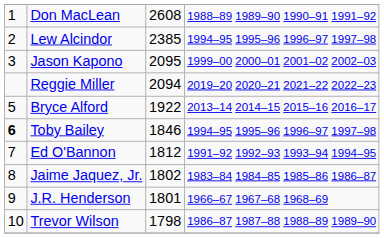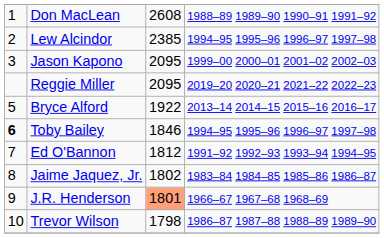Reggie Miller | column 3: 2094 -> 2095
J.R. Henderson | column 3: no background -> lightsalmon background
